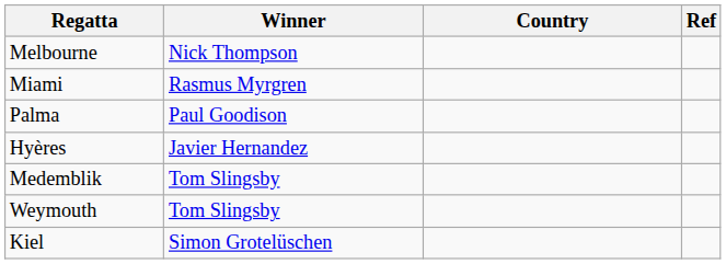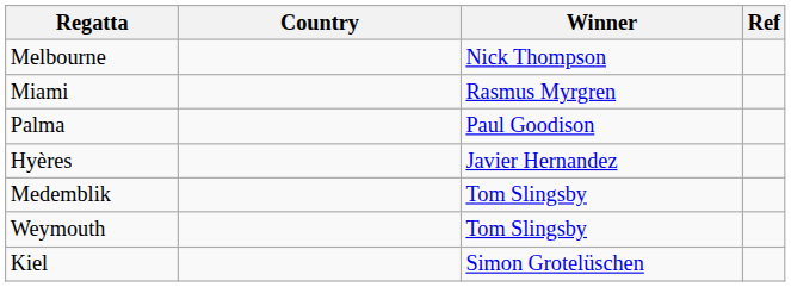columns swapped: Winner <-> Country
